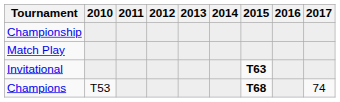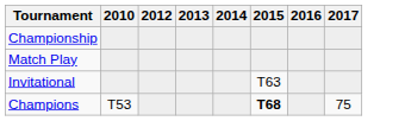- column: 2011
Invitational | 2015: bold -> normal
Champions | 2017: 74 -> 75
